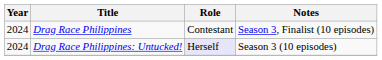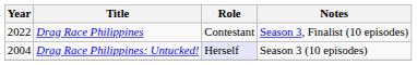Drag Race Philippines | Year: 2024 -> 2022
Drag Race Philippines: Untucked! | Year: 2024 -> 2004
